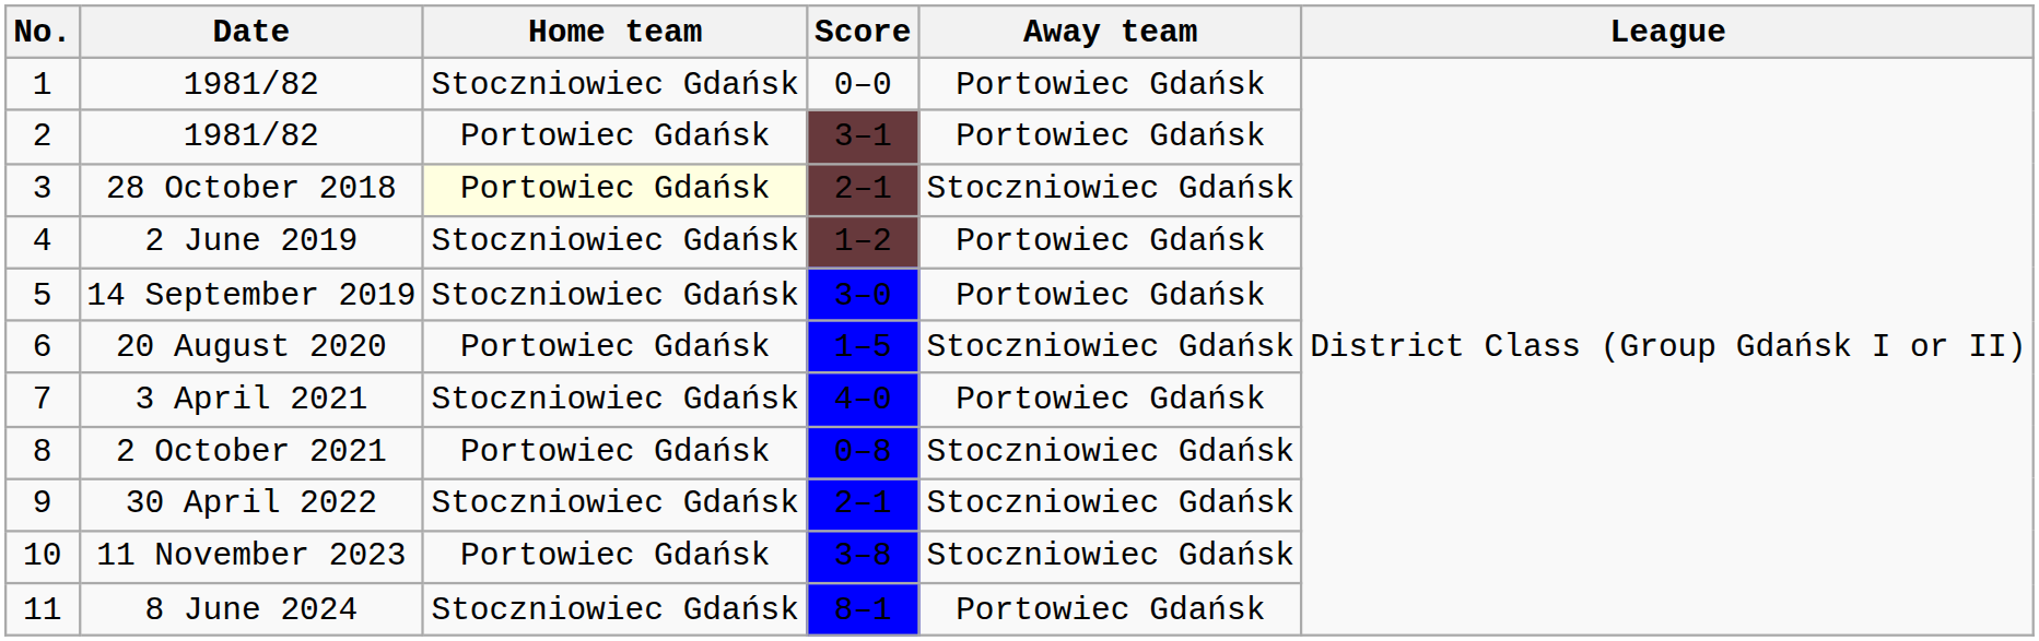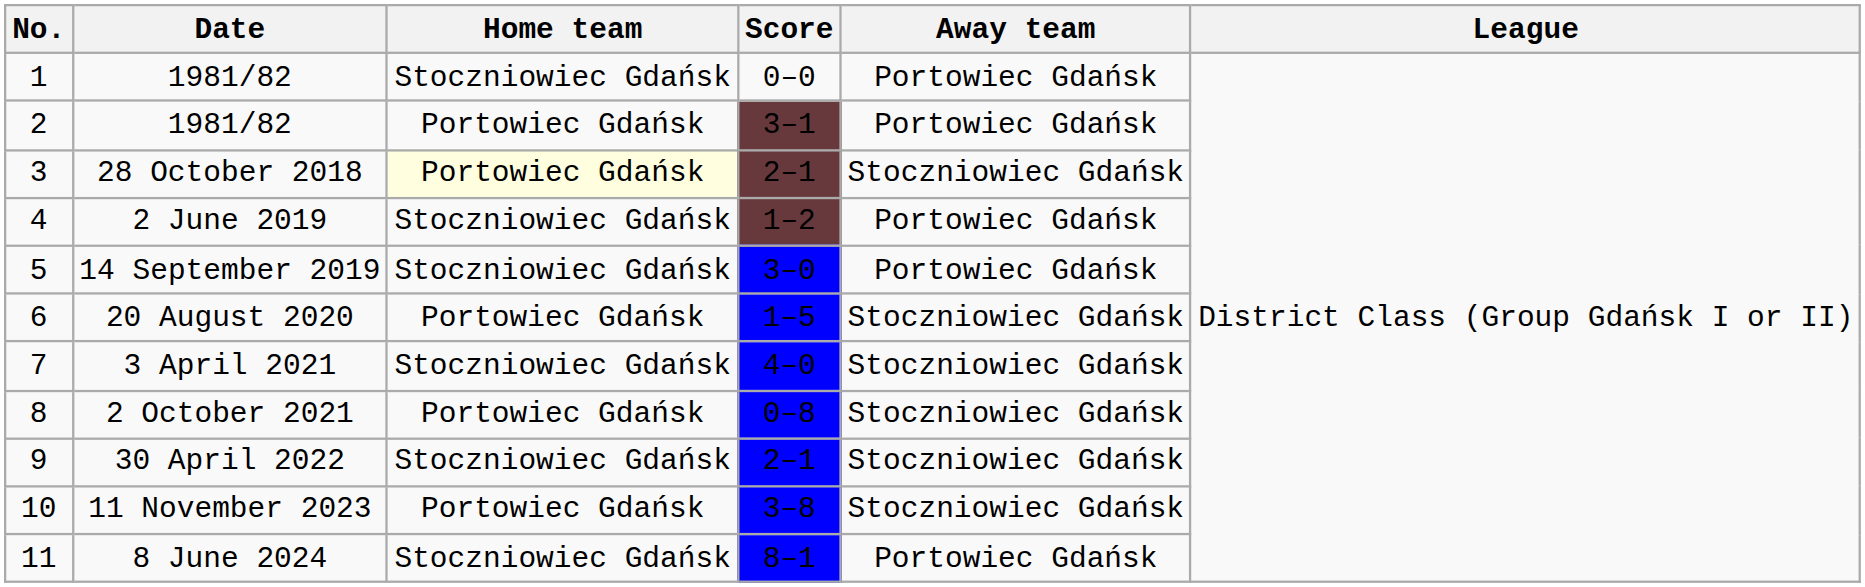3 April 2021 | Away team: Portowiec Gdańsk -> Stoczniowiec Gdańsk
